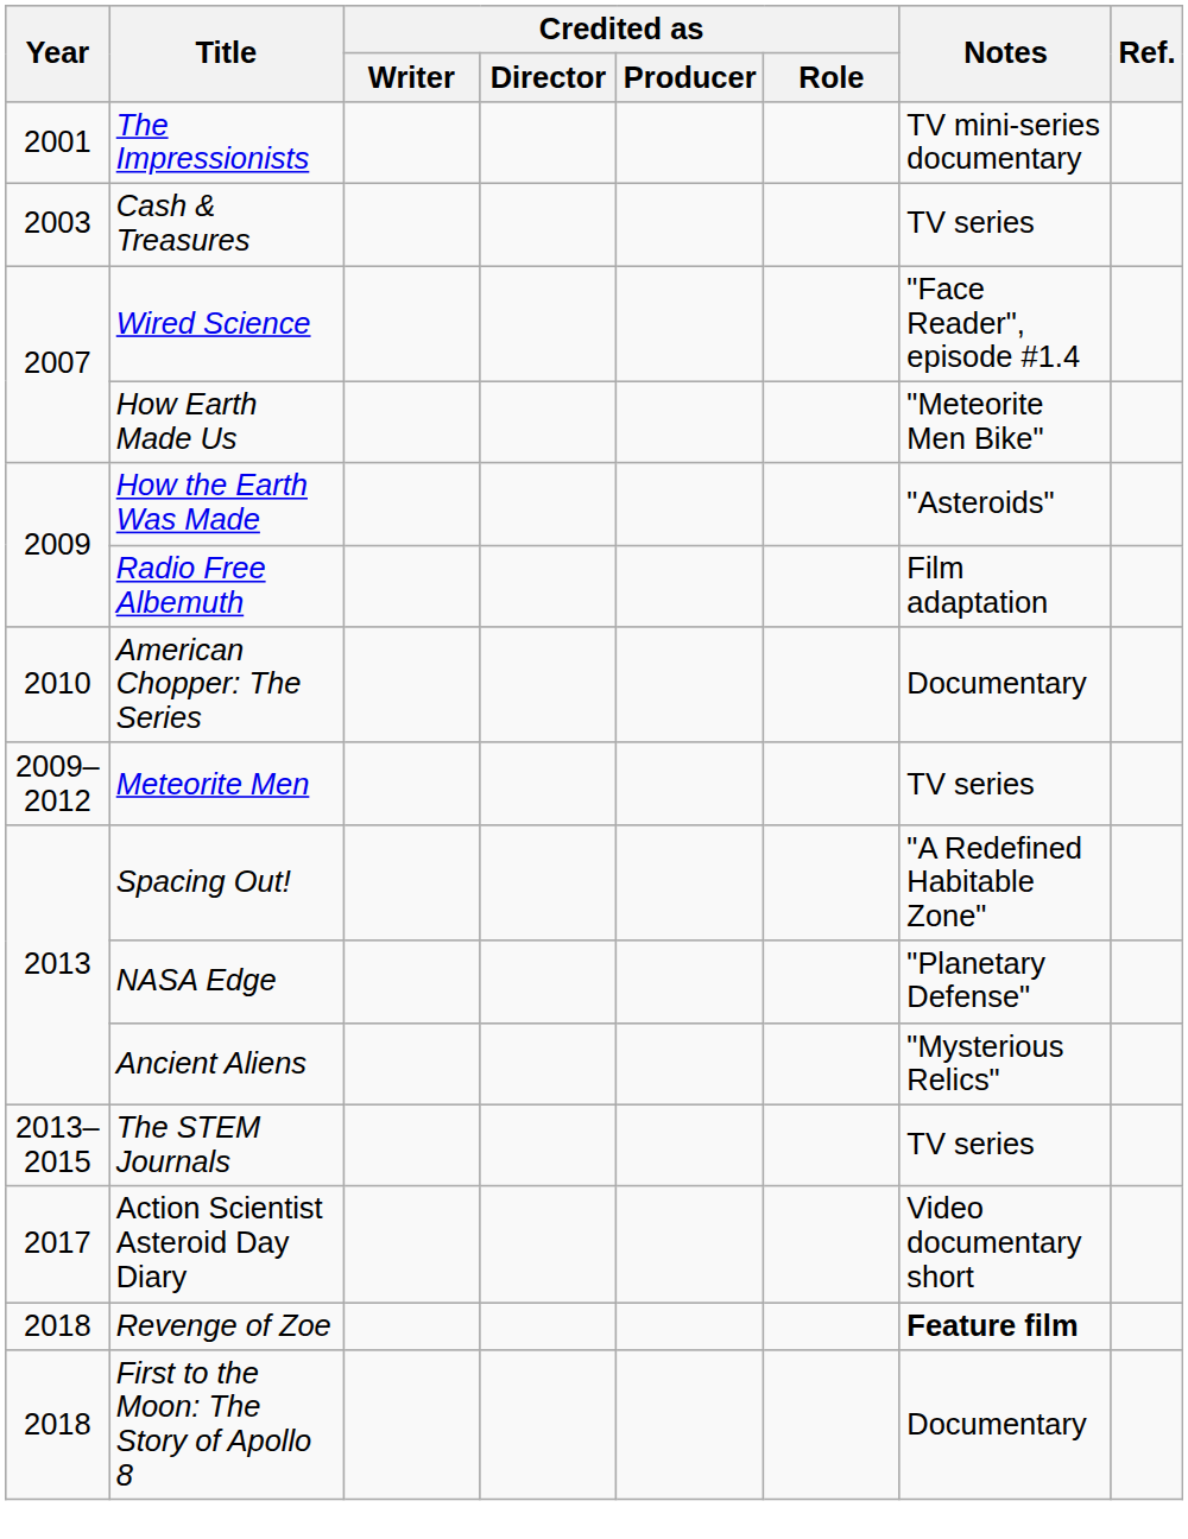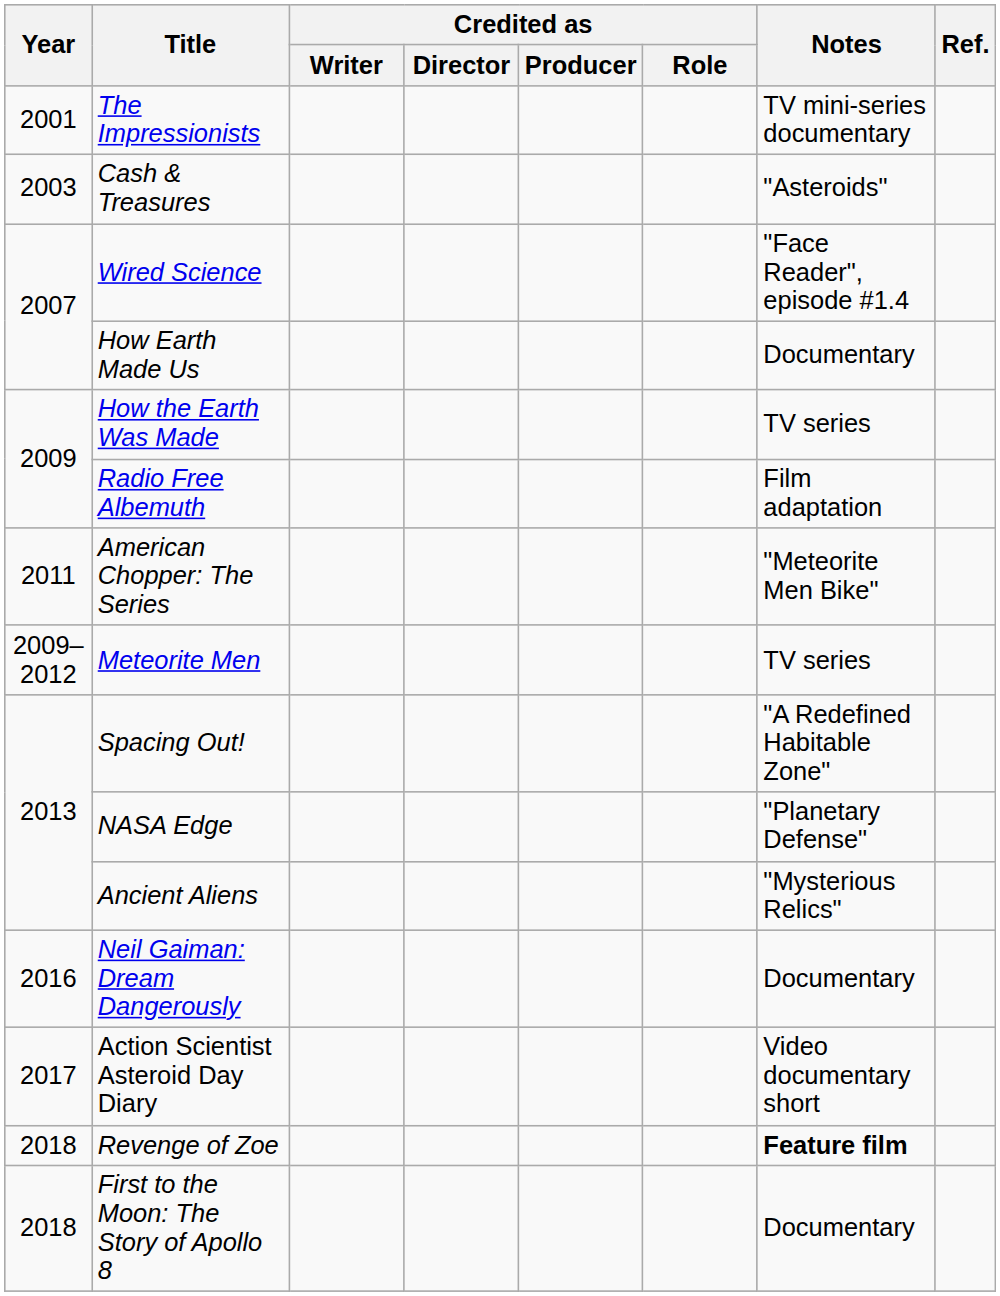Cash & Treasures | Notes: TV series -> "Asteroids"
How Earth Made Us | Notes: "Meteorite Men Bike" -> Documentary
How the Earth Was Made | Notes: "Asteroids" -> TV series
American Chopper: The Series | Year: 2010 -> 2011
American Chopper: The Series | Notes: Documentary -> "Meteorite Men Bike"
- row: 2013–2015 | The STEM Journals | TV series
+ row: 2016 | Neil Gaiman: Dream Dangerously | Documentary
